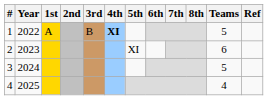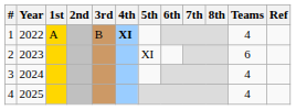1 | Teams: 5 -> 4
3 | Teams: 5 -> 4
